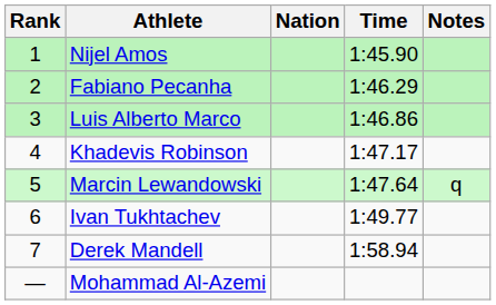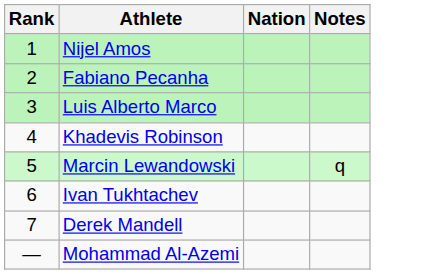- column: Time | 1:45.90 | 1:46.29 | 1:46.86 | 1:47.17 | 1:47.64 | 1:49.77 | 1:58.94
